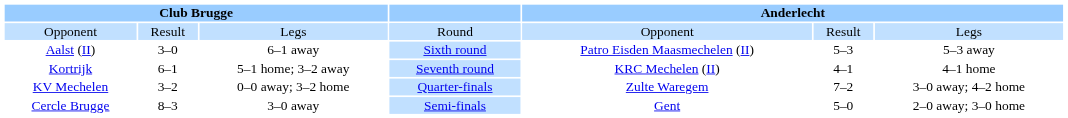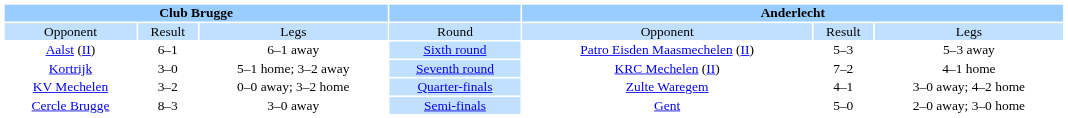Aalst (II) | column 2: 3–0 -> 6–1
Kortrijk | column 2: 6–1 -> 3–0
Kortrijk | column 6: 4–1 -> 7–2
KV Mechelen | column 6: 7–2 -> 4–1
